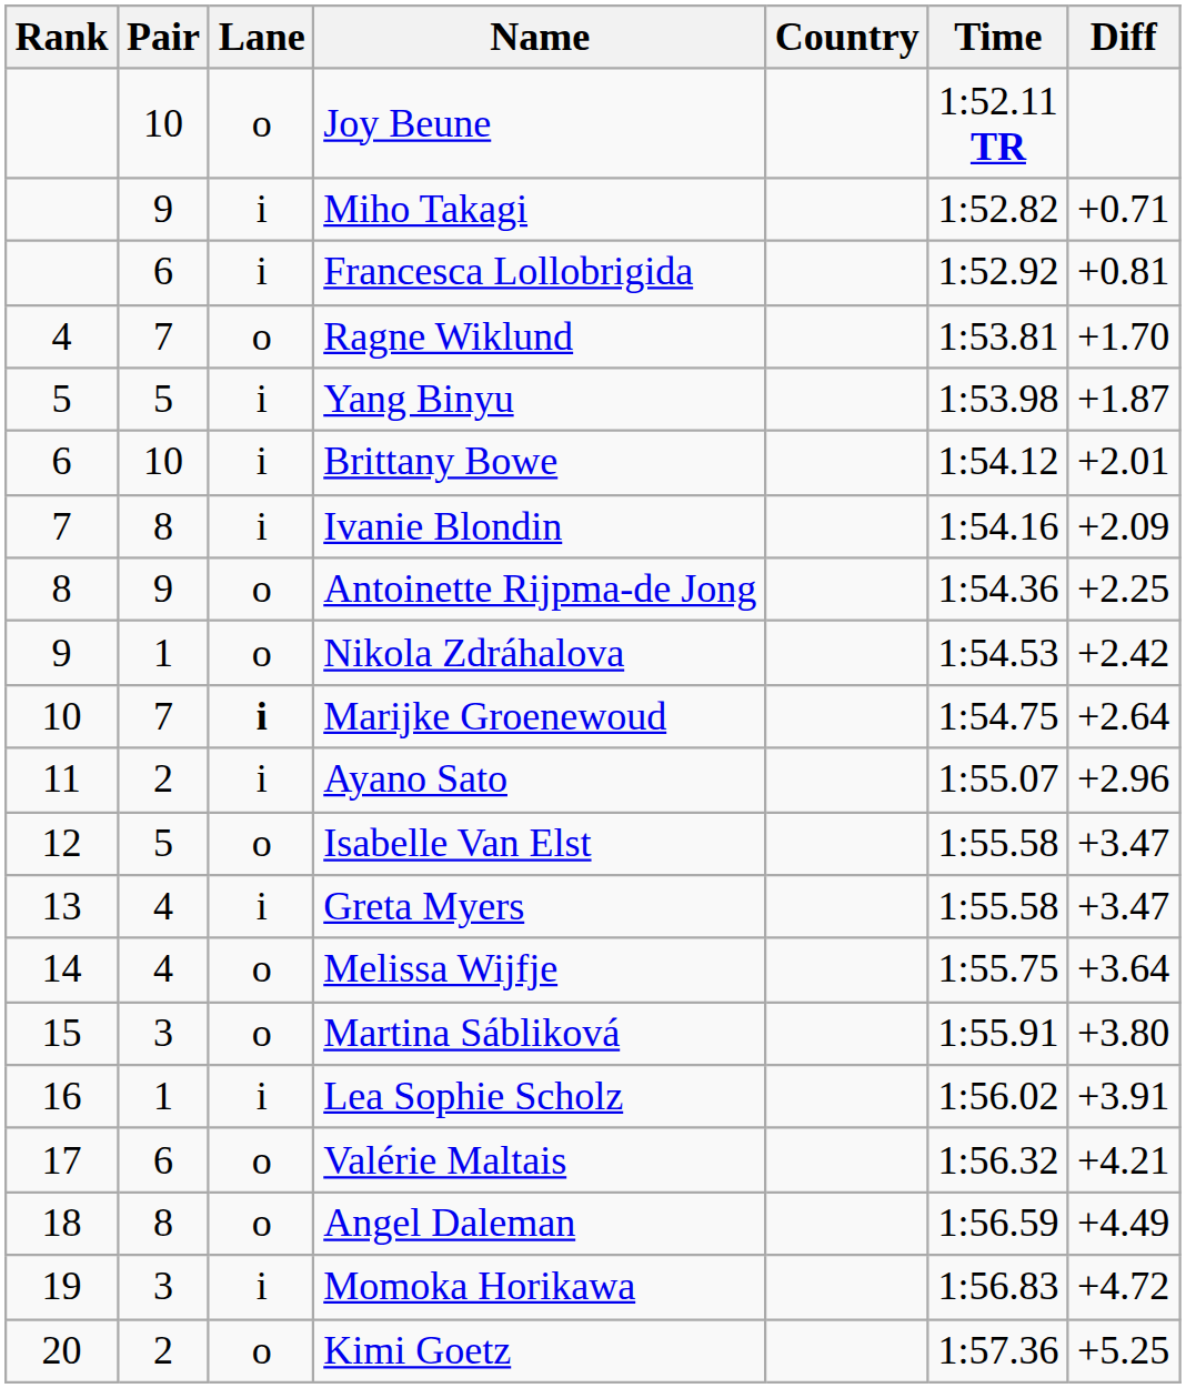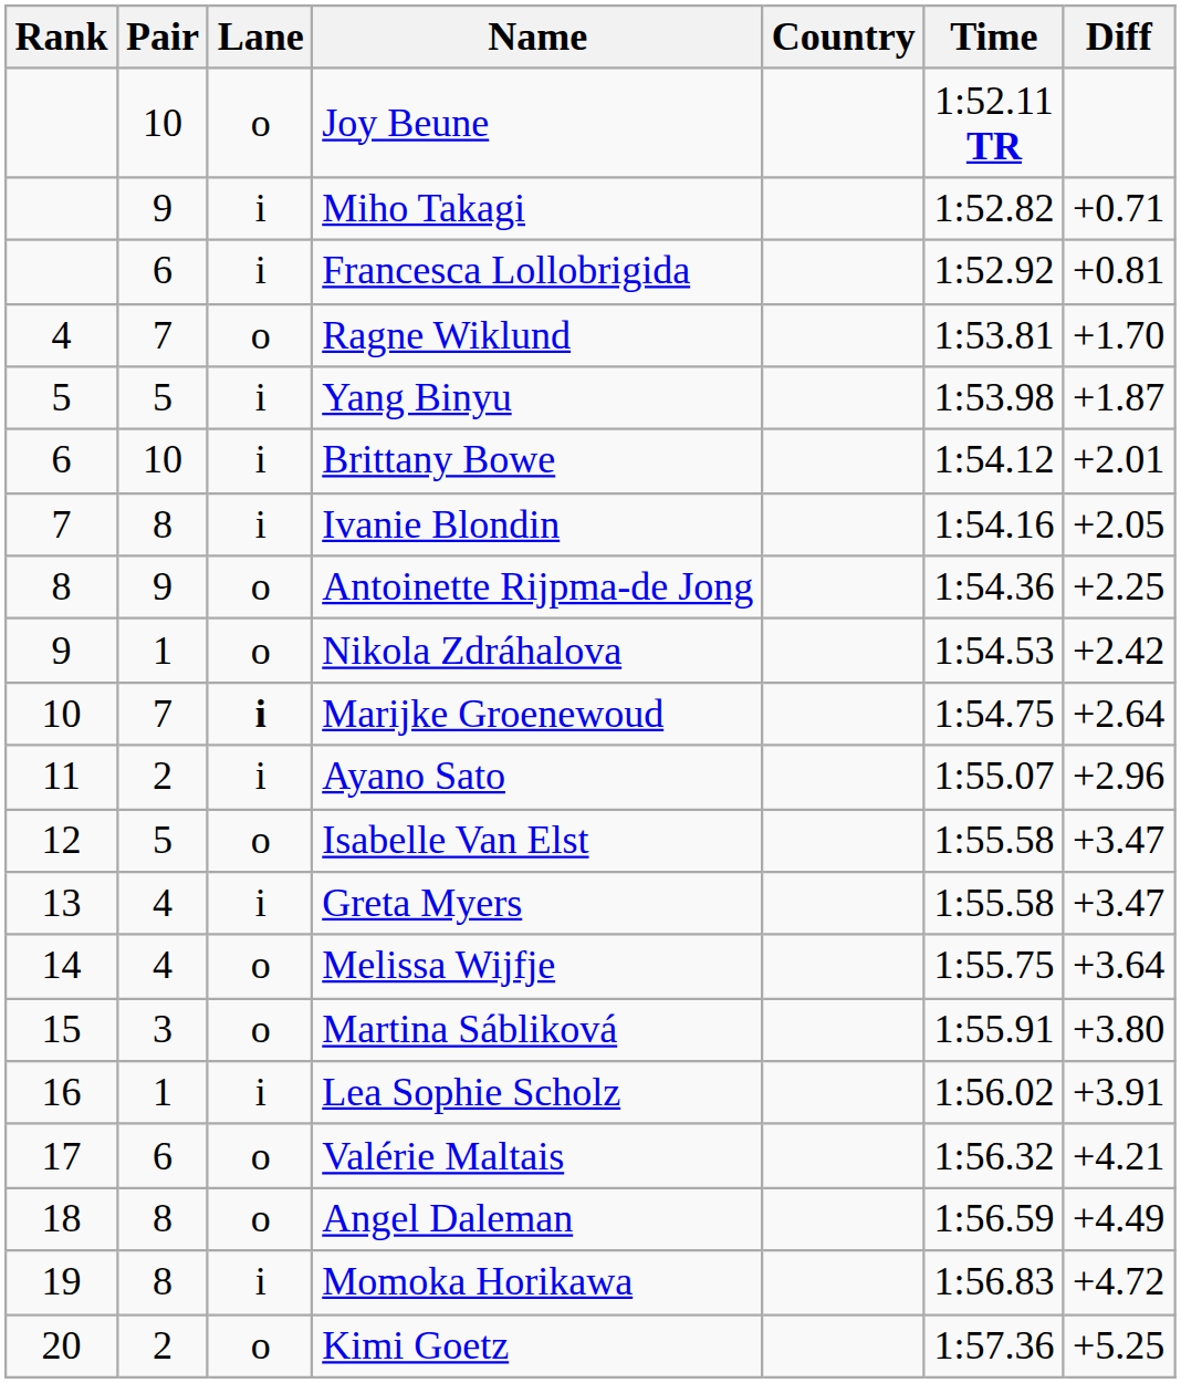Ivanie Blondin | Diff: +2.09 -> +2.05
Momoka Horikawa | Pair: 3 -> 8
